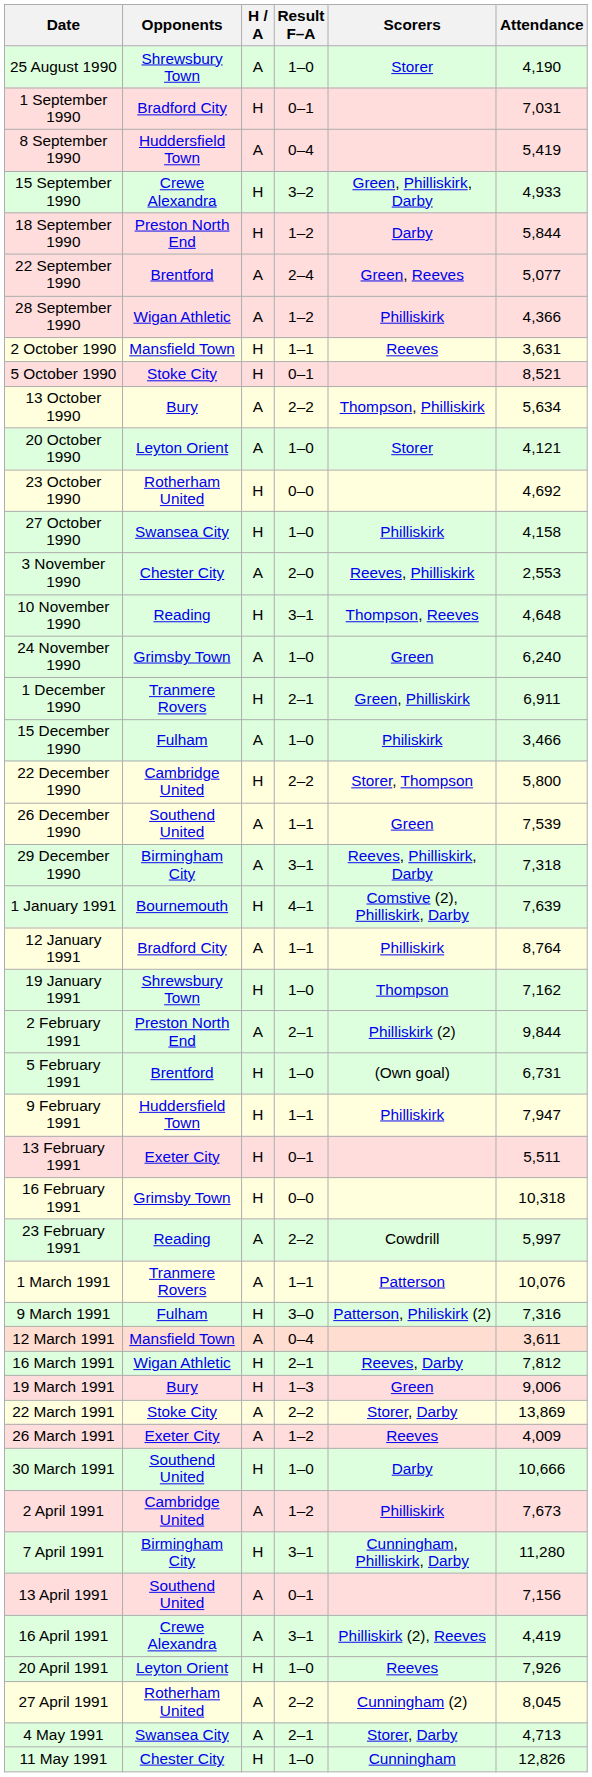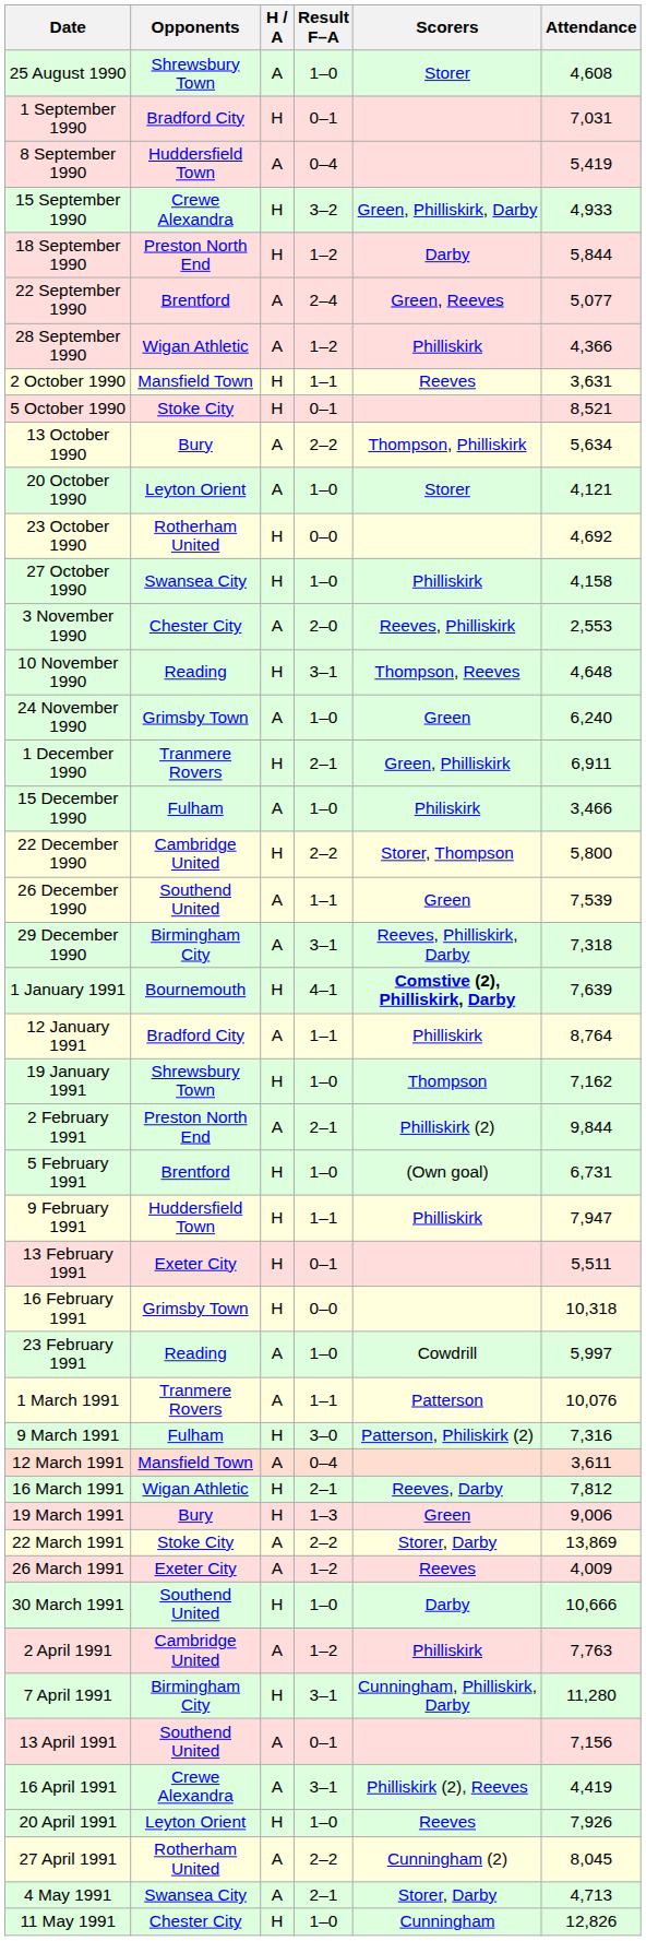25 August 1990 | Attendance: 4,190 -> 4,608
1 January 1991 | Scorers: normal -> bold
23 February 1991 | Result F–A: 2–2 -> 1–0
2 April 1991 | Attendance: 7,673 -> 7,763
